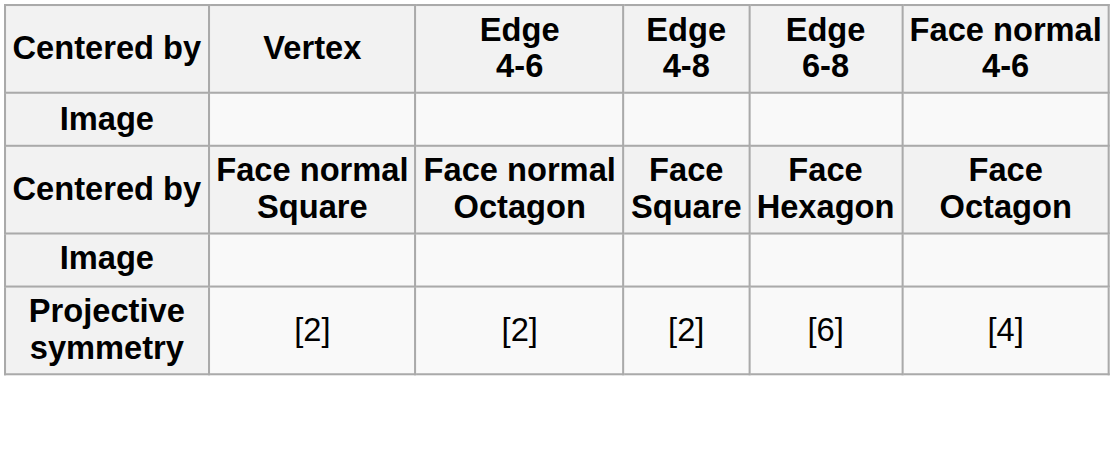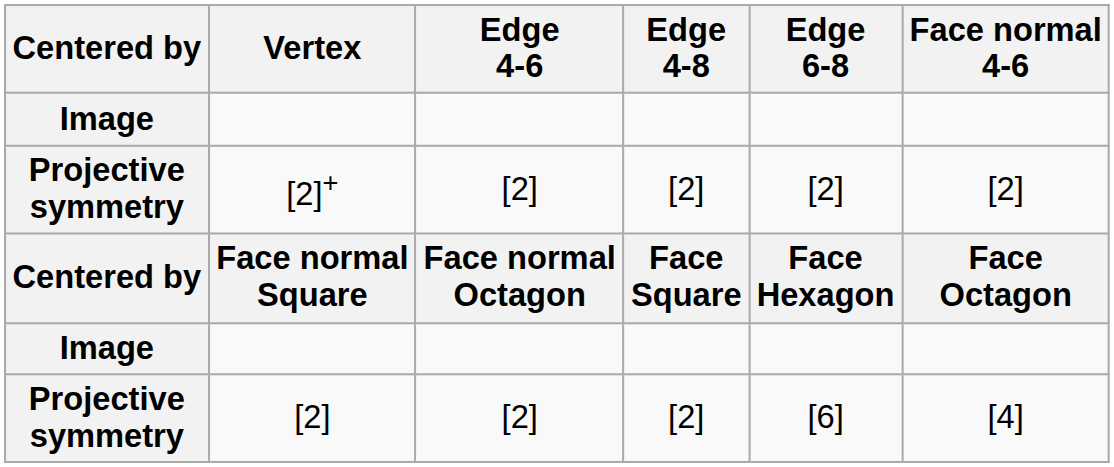+ row: Projective symmetry | [2]+ | [2] | [2] | [2] | [2]
